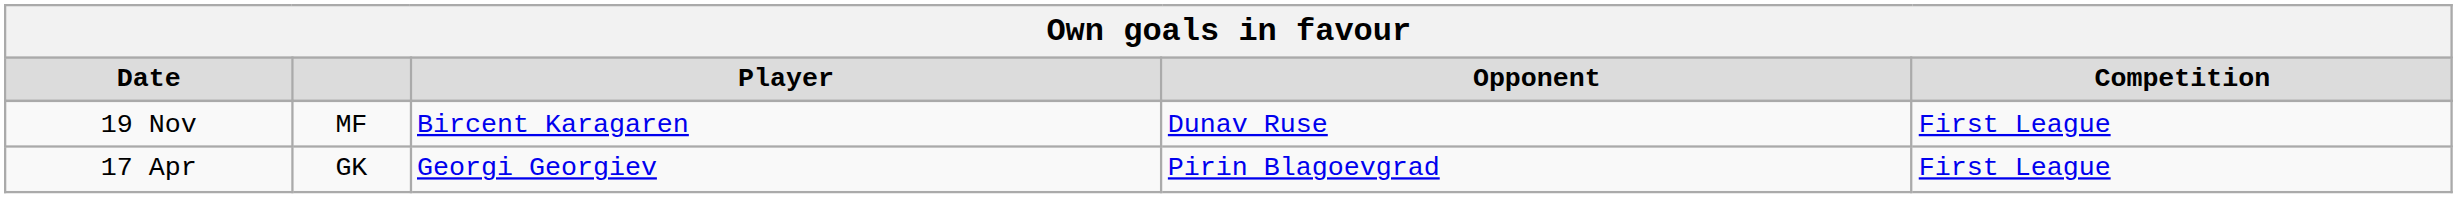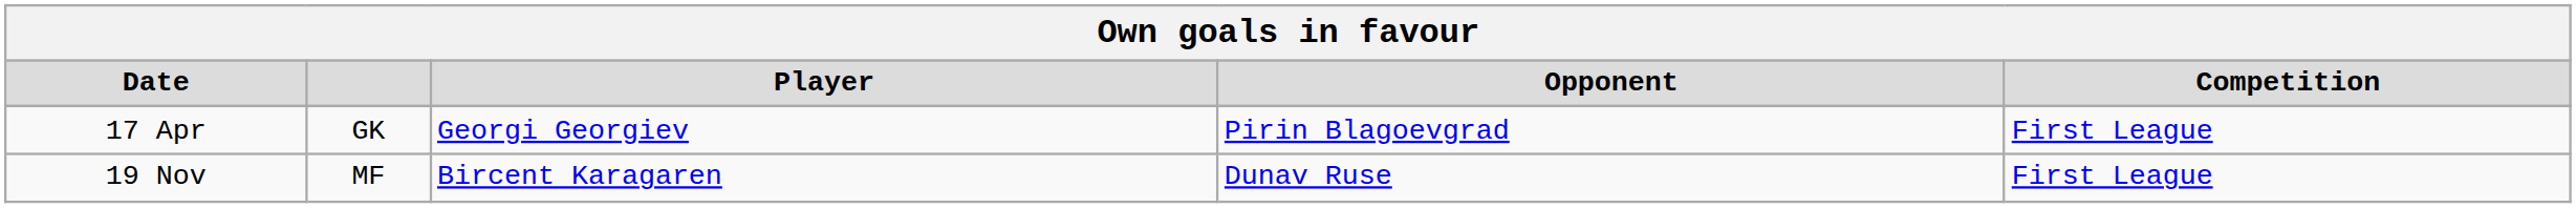rows swapped: 19 Nov <-> 17 Apr
